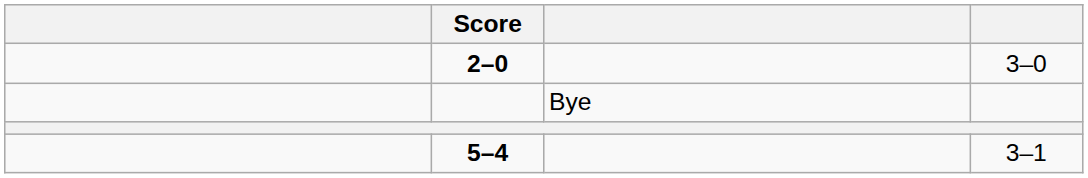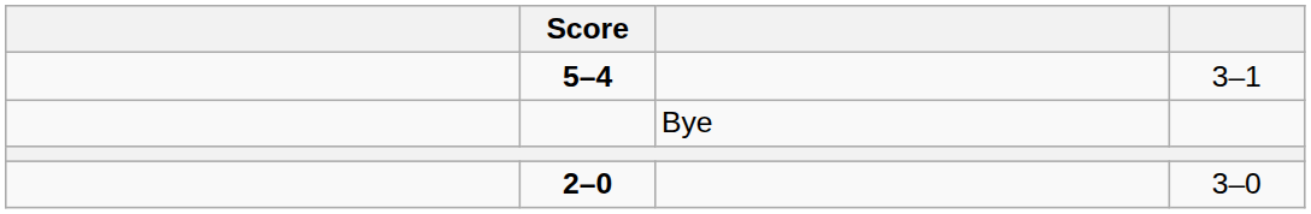rows swapped: 5–4 <-> 2–0
